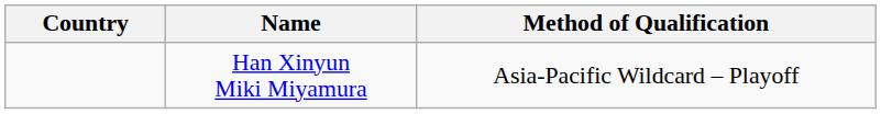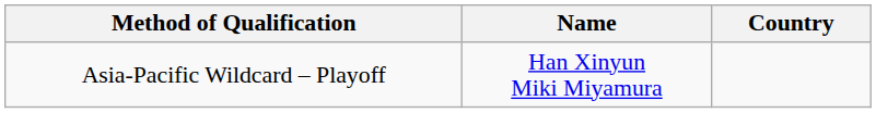columns swapped: Country <-> Method of Qualification
